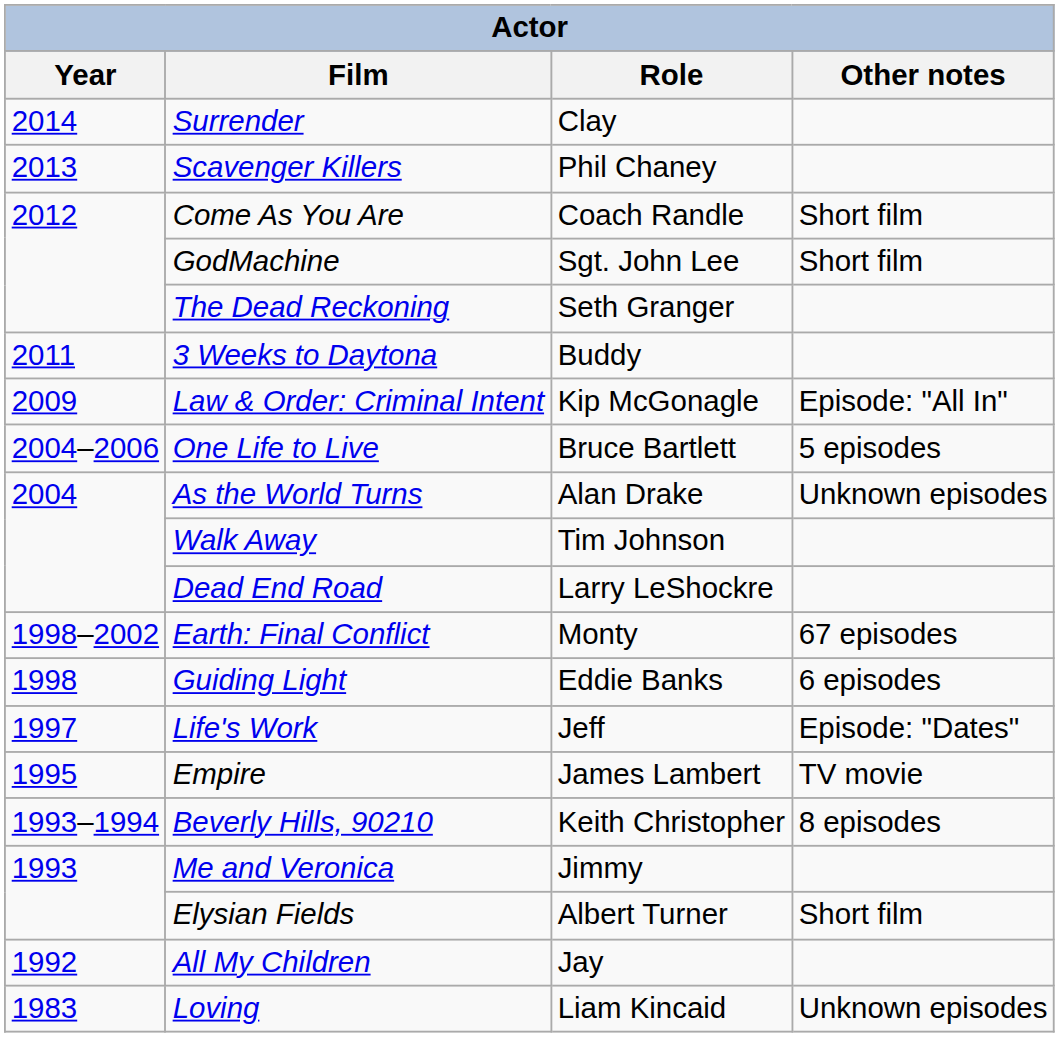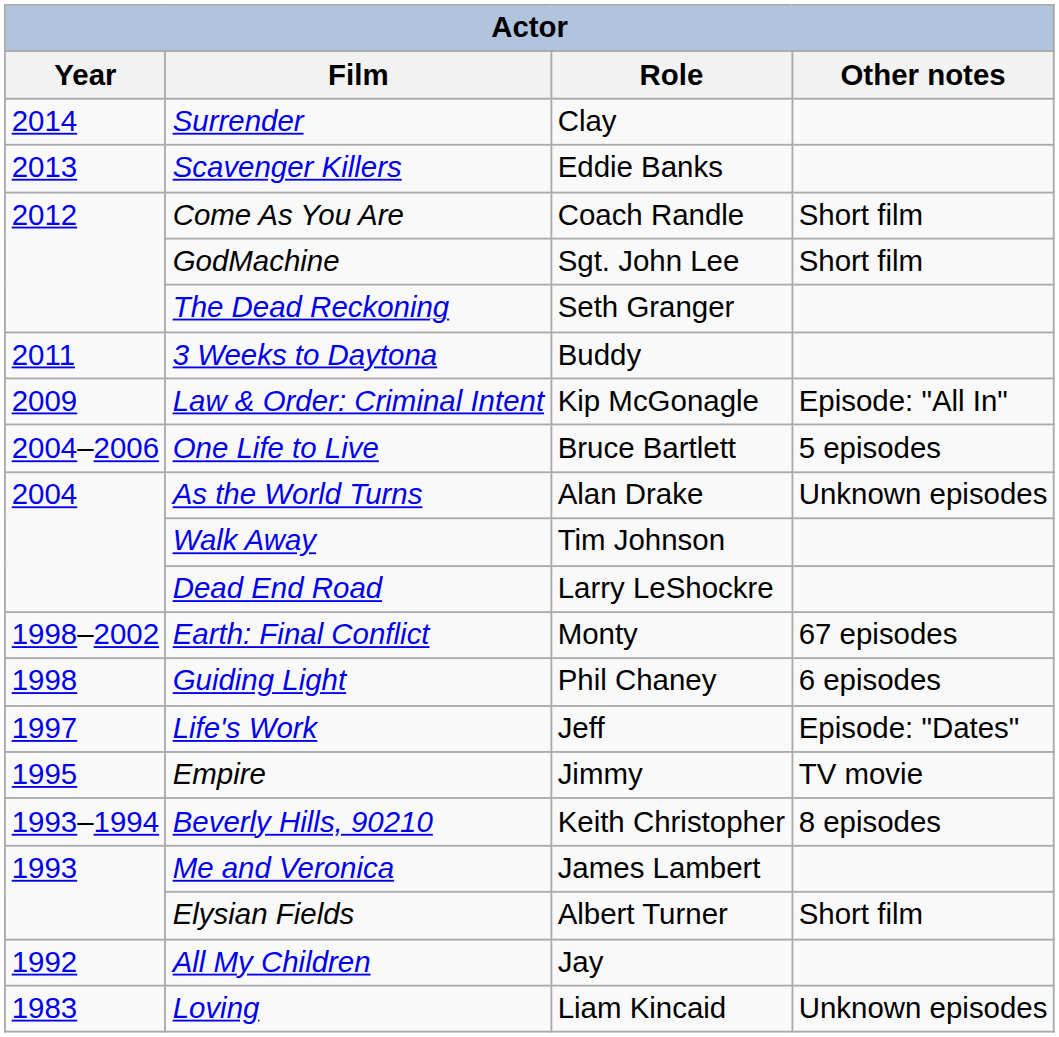Scavenger Killers | Role: Phil Chaney -> Eddie Banks
Guiding Light | Role: Eddie Banks -> Phil Chaney
Empire | Role: James Lambert -> Jimmy
Me and Veronica | Role: Jimmy -> James Lambert
